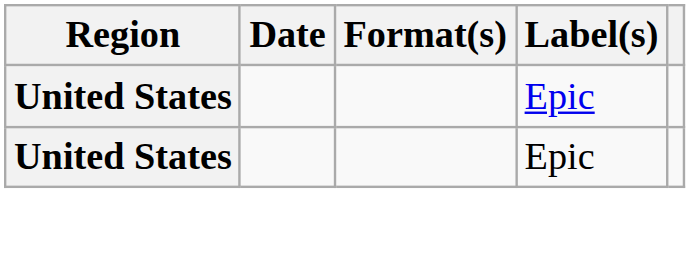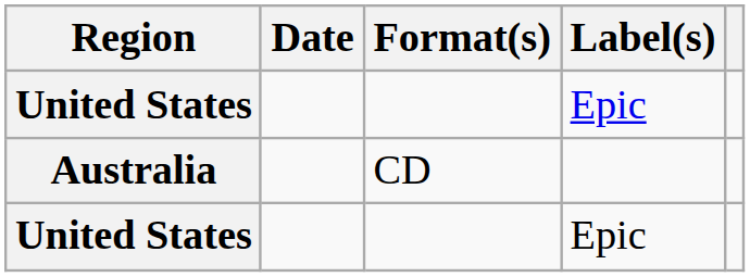+ row: Australia | CD
